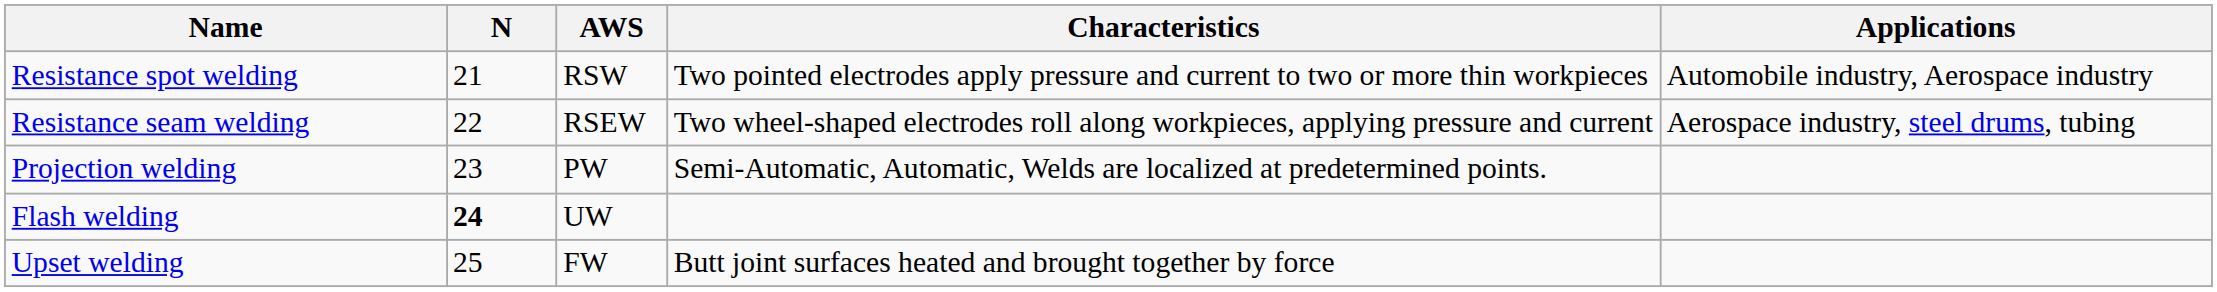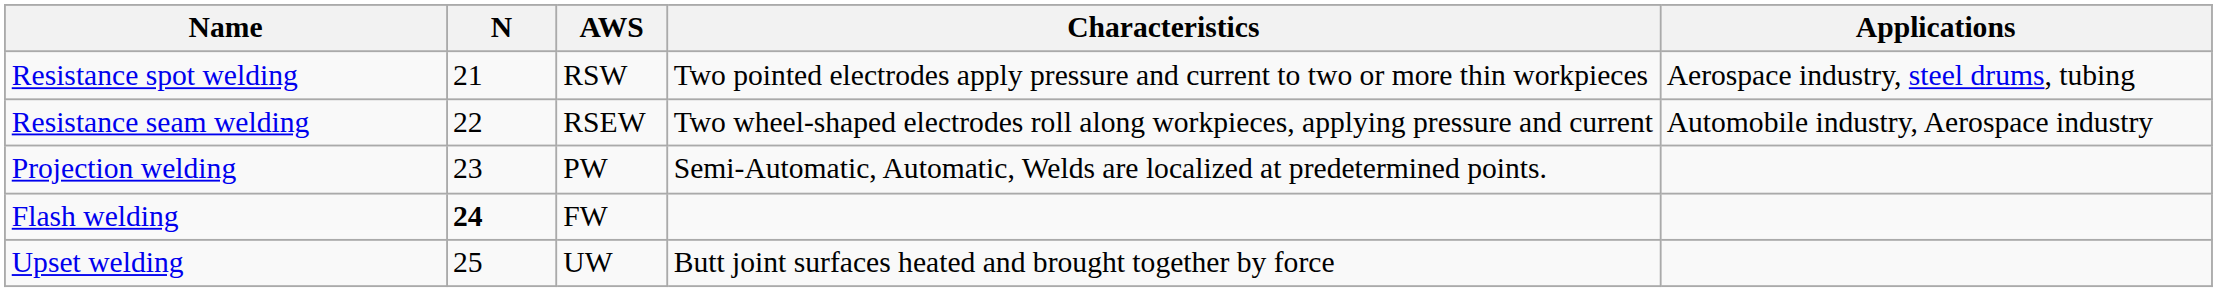Resistance spot welding | Applications: Automobile industry, Aerospace industry -> Aerospace industry, steel drums, tubing
Resistance seam welding | Applications: Aerospace industry, steel drums, tubing -> Automobile industry, Aerospace industry
Flash welding | AWS: UW -> FW
Upset welding | AWS: FW -> UW
